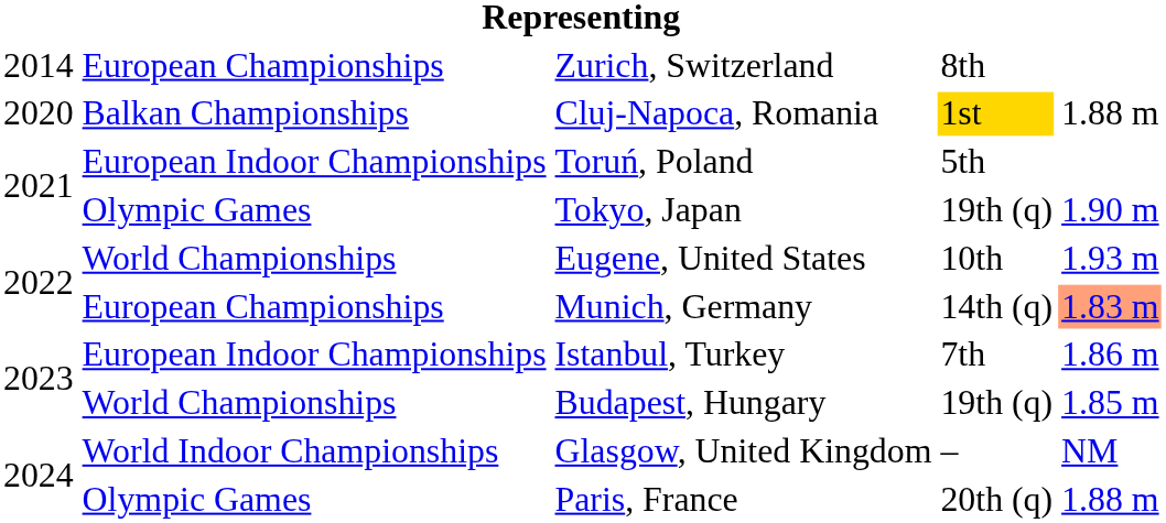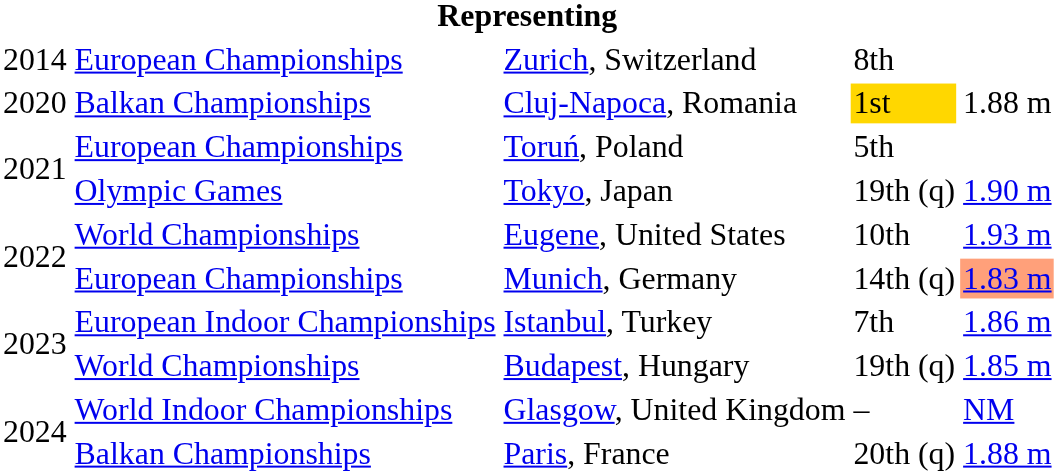Toruń, Poland | column 2: European Indoor Championships -> European Championships
Paris, France | column 2: Olympic Games -> Balkan Championships
